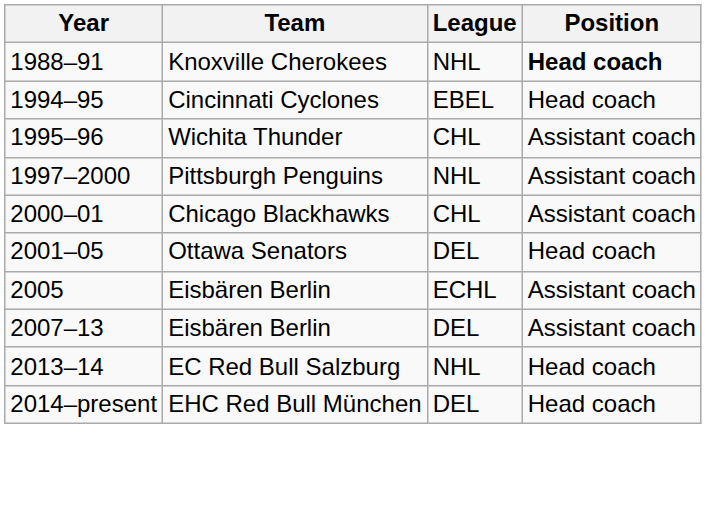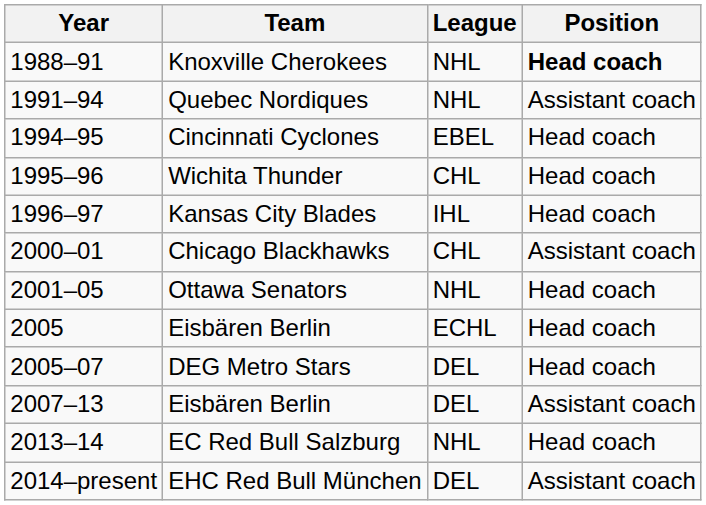+ row: 1991–94 | Quebec Nordiques | NHL | Assistant coach
Wichita Thunder | Position: Assistant coach -> Head coach
+ row: 1996–97 | Kansas City Blades | IHL | Head coach
- row: 1997–2000 | Pittsburgh Penguins | NHL | Assistant coach
Ottawa Senators | League: DEL -> NHL
2005 / Eisbären Berlin | Position: Assistant coach -> Head coach
+ row: 2005–07 | DEG Metro Stars | DEL | Head coach
EHC Red Bull München | Position: Head coach -> Assistant coach
